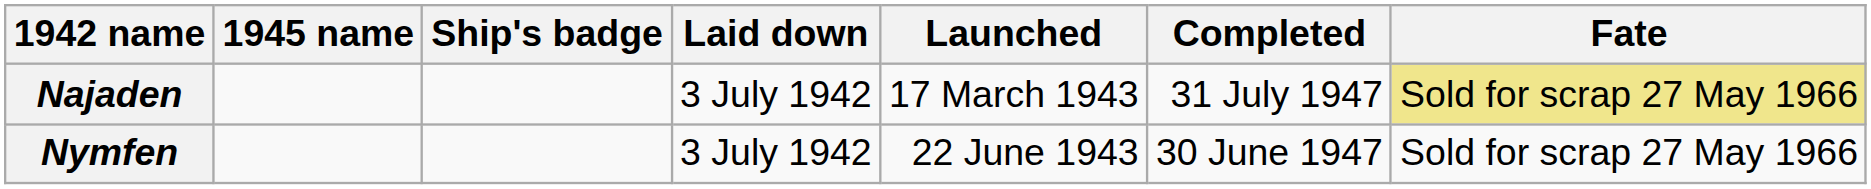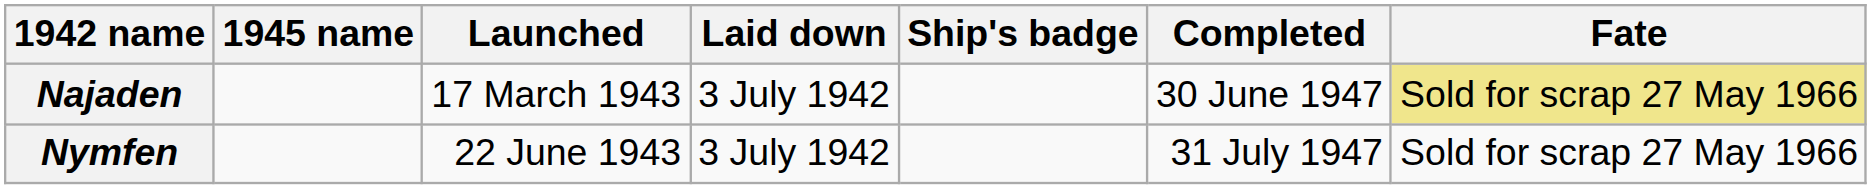columns swapped: Ship's badge <-> Launched
Najaden | Completed: 31 July 1947 -> 30 June 1947
Nymfen | Completed: 30 June 1947 -> 31 July 1947
